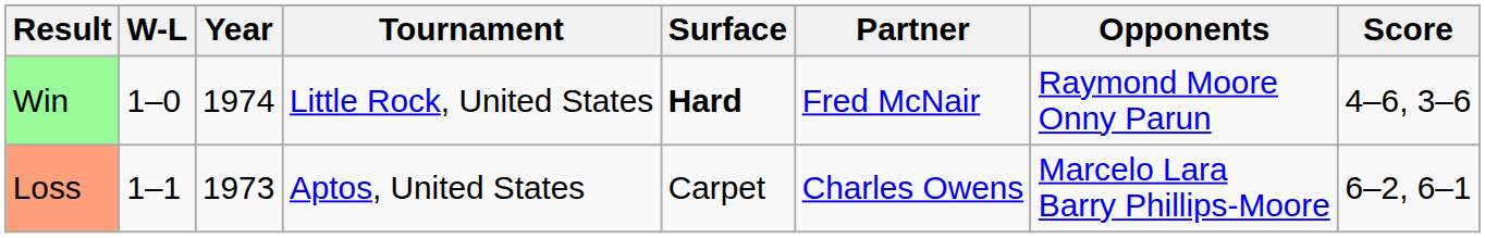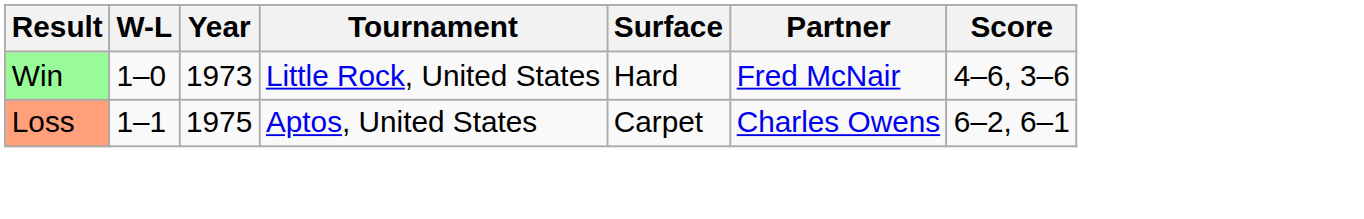- column: Opponents | Raymond Moore Onny Parun | Marcelo Lara Barry Phillips-Moore
Win | Year: 1974 -> 1973
Win | Surface: bold -> normal
Loss | Year: 1973 -> 1975
